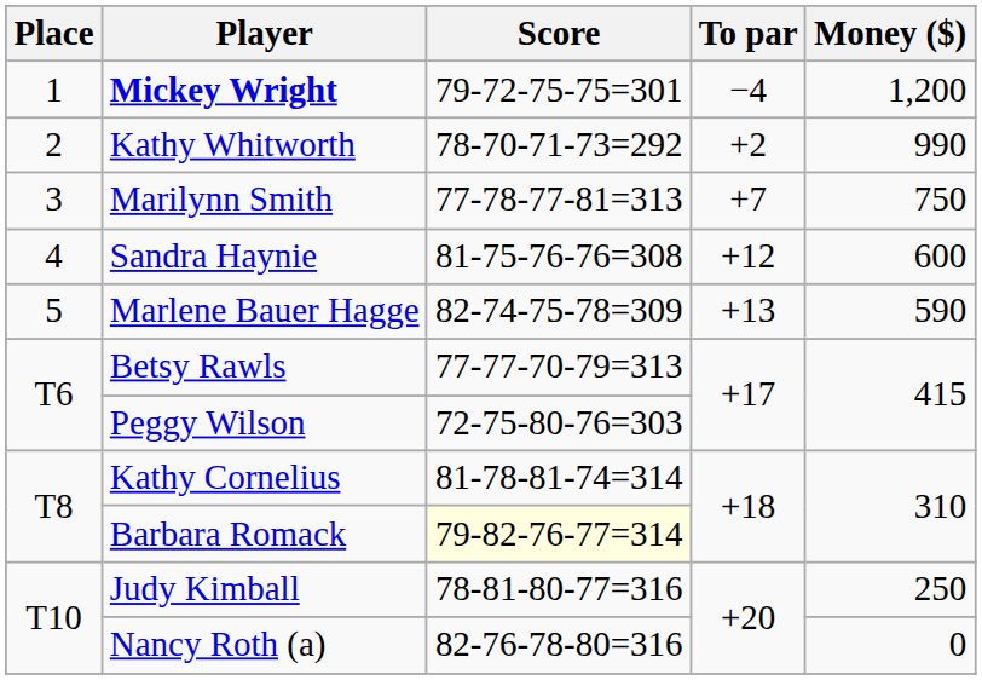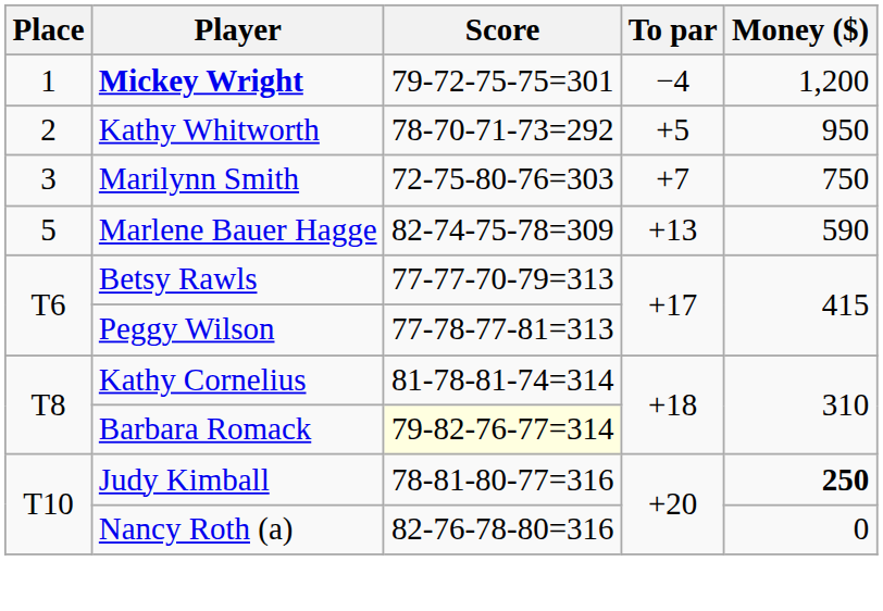Kathy Whitworth | To par: +2 -> +5
Kathy Whitworth | Money ($): 990 -> 950
Marilynn Smith | Score: 77-78-77-81=313 -> 72-75-80-76=303
- row: 4 | Sandra Haynie | 81-75-76-76=308 | +12 | 600
Peggy Wilson | Score: 72-75-80-76=303 -> 77-78-77-81=313
Judy Kimball | Money ($): normal -> bold
